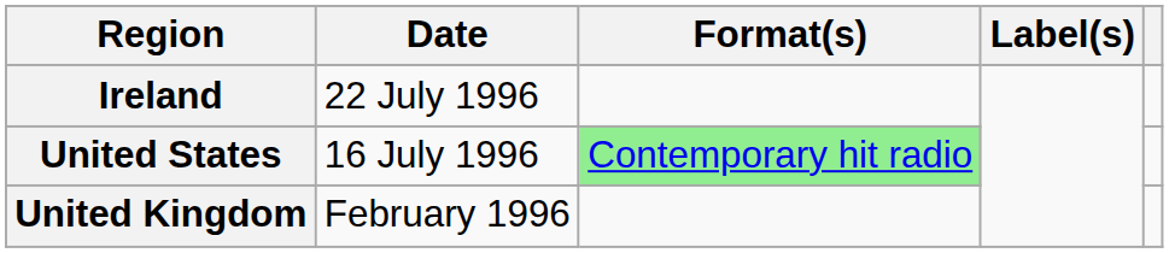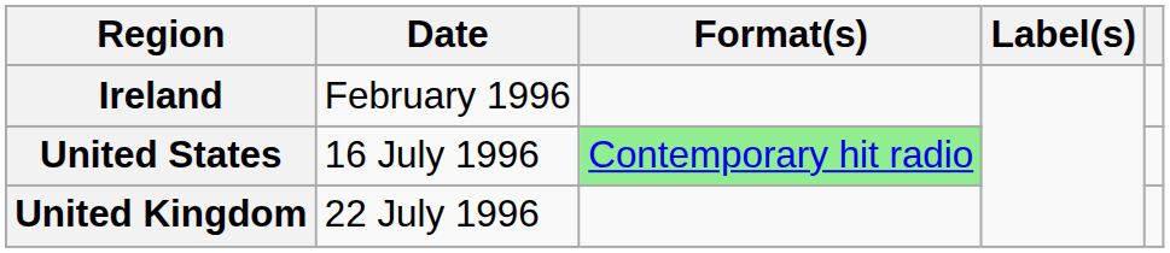Ireland | Date: 22 July 1996 -> February 1996
United Kingdom | Date: February 1996 -> 22 July 1996
